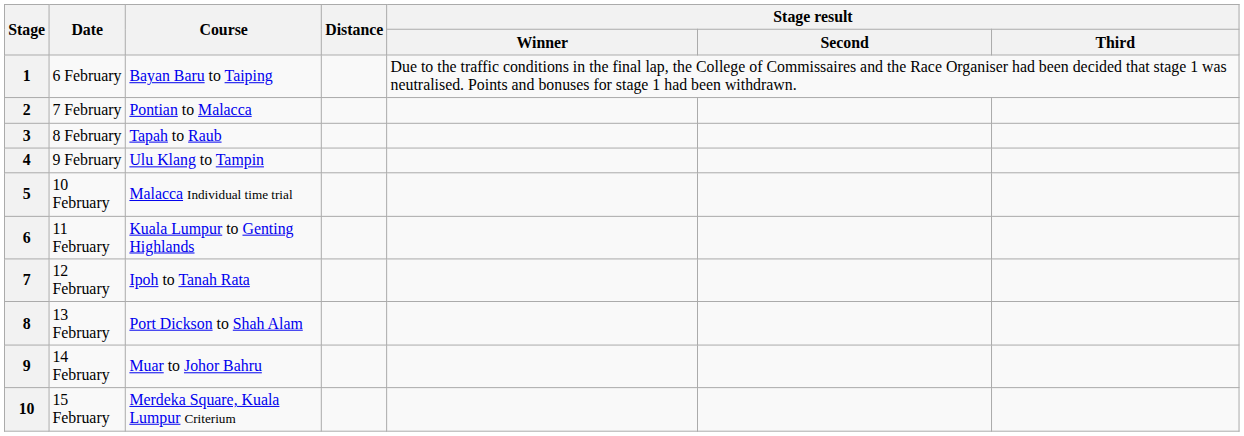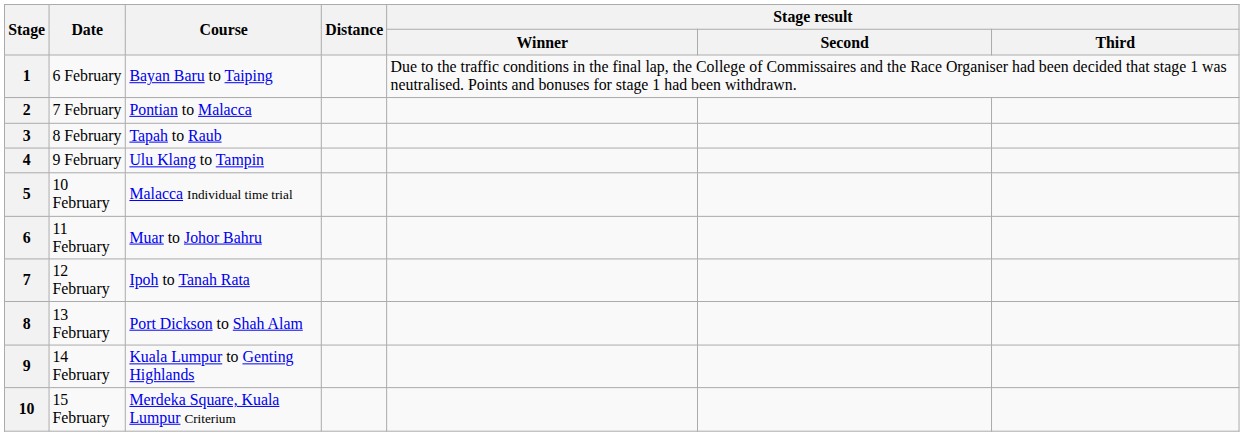6 | Course: Kuala Lumpur to Genting Highlands -> Muar to Johor Bahru
9 | Course: Muar to Johor Bahru -> Kuala Lumpur to Genting Highlands
